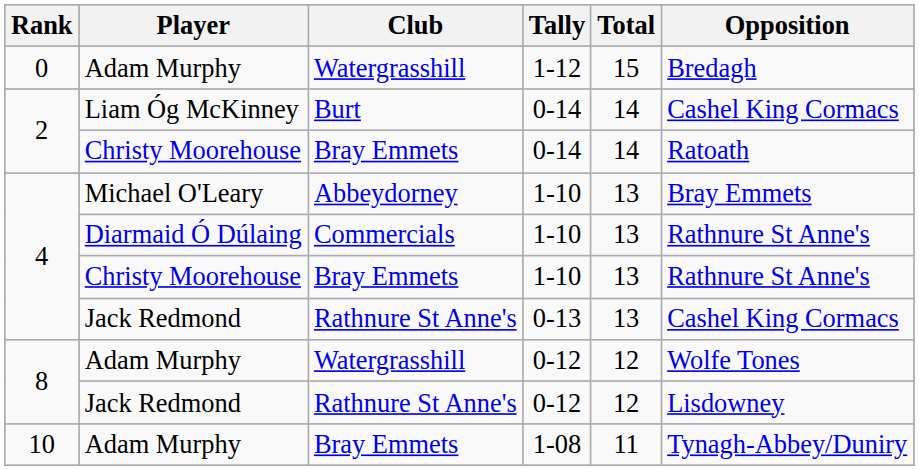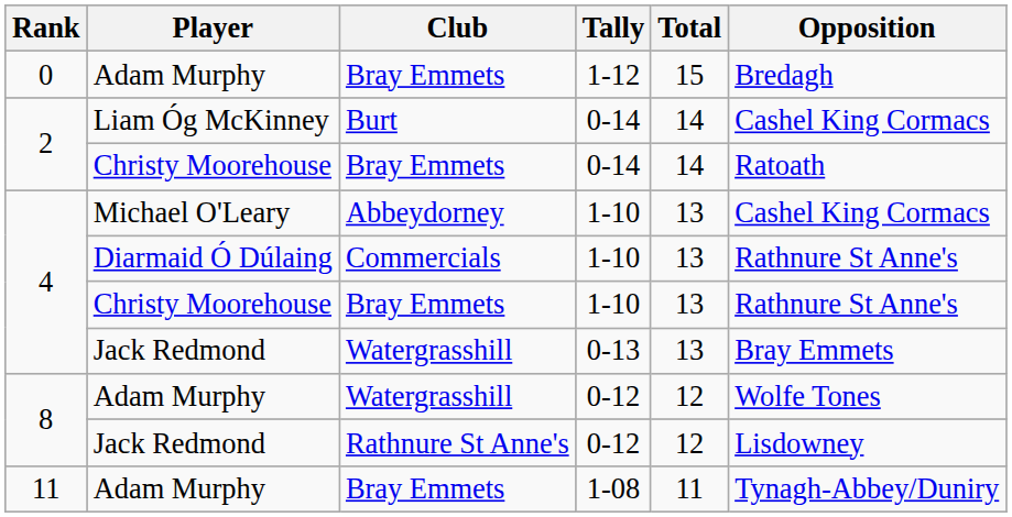Adam Murphy / 1-12 | Club: Watergrasshill -> Bray Emmets
Michael O'Leary | Opposition: Bray Emmets -> Cashel King Cormacs
Jack Redmond / 0-13 | Club: Rathnure St Anne's -> Watergrasshill
Jack Redmond / 0-13 | Opposition: Cashel King Cormacs -> Bray Emmets
Adam Murphy / 1-08 | Rank: 10 -> 11
